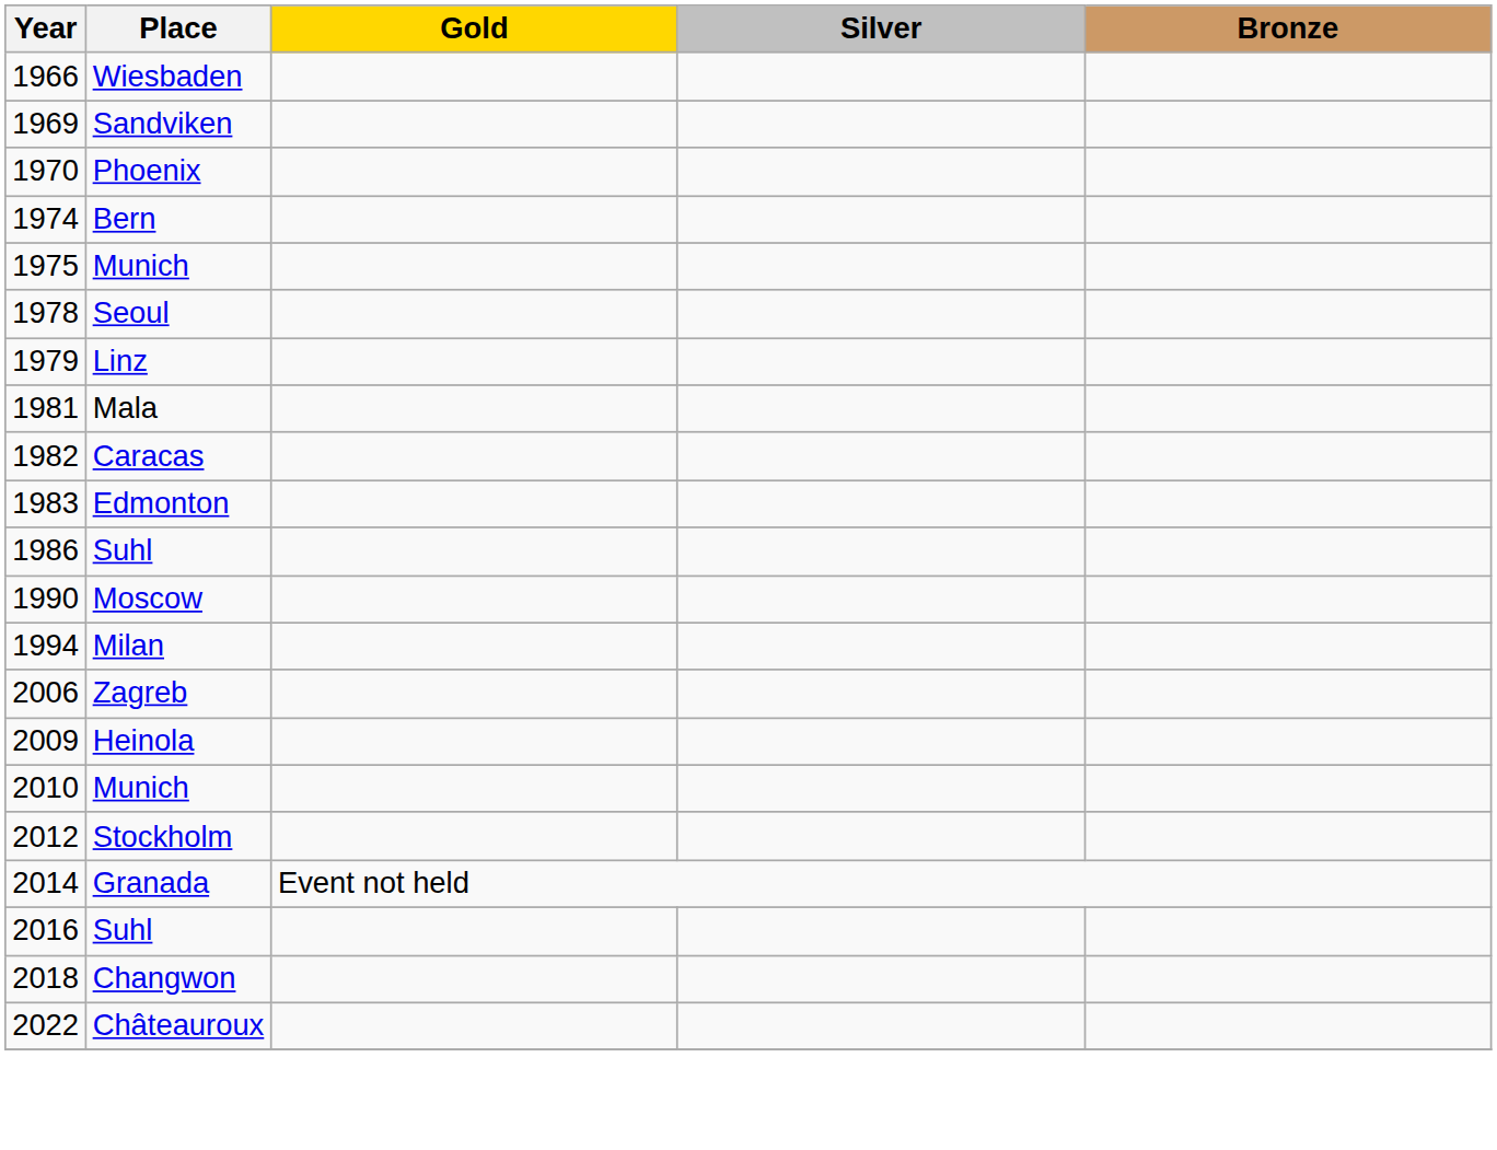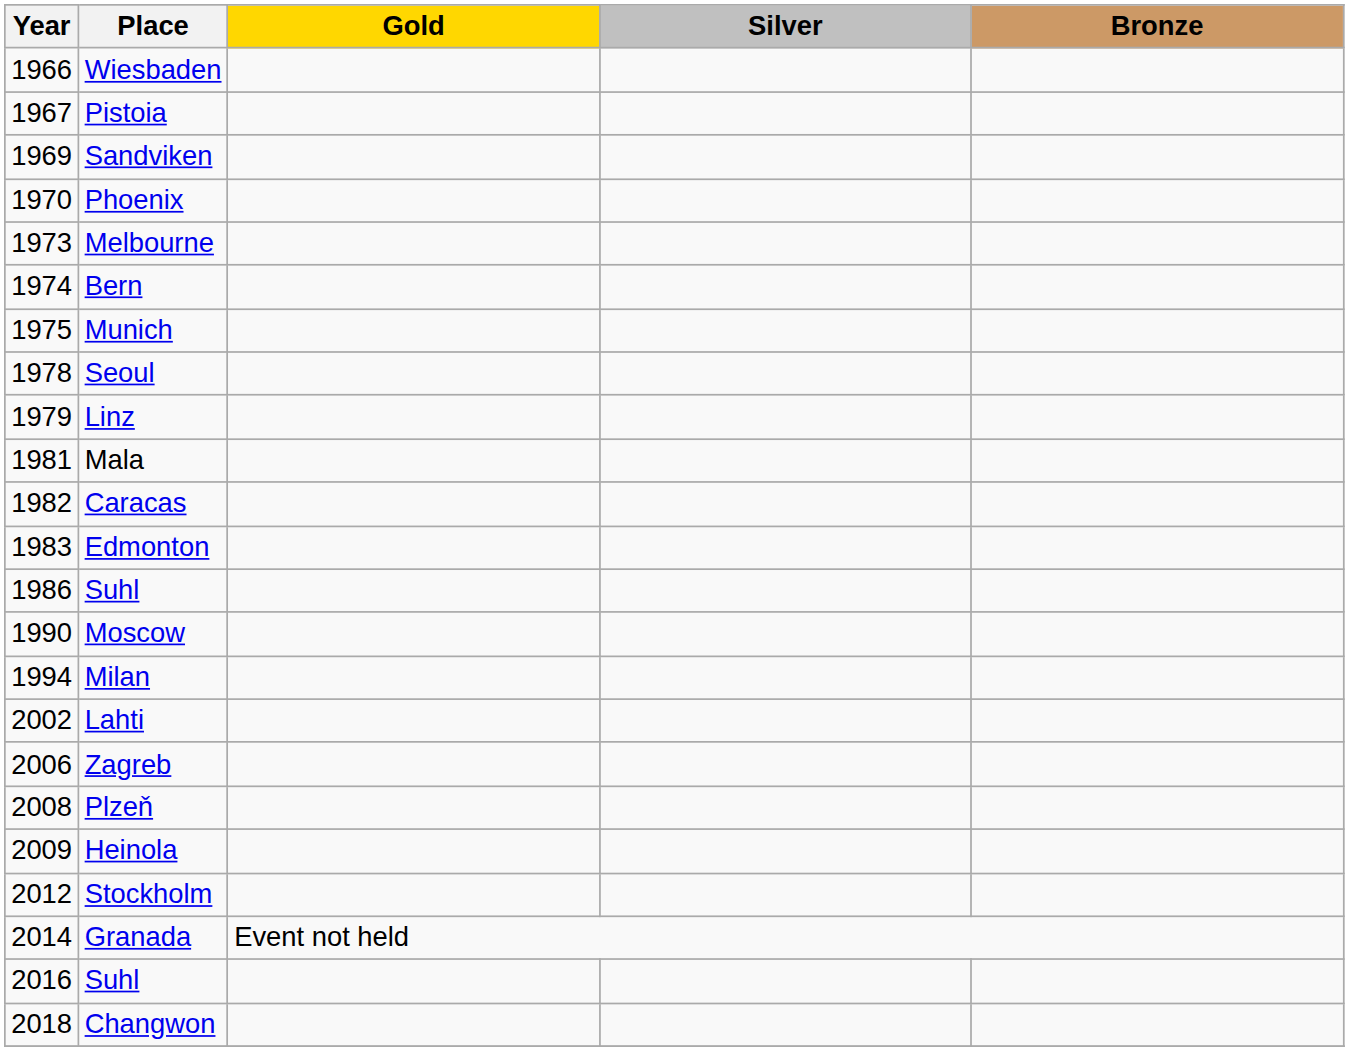+ row: 1967 | Pistoia
+ row: 1973 | Melbourne
+ row: 2002 | Lahti
+ row: 2008 | Plzeň
- row: 2010 | Munich
- row: 2022 | Châteauroux
